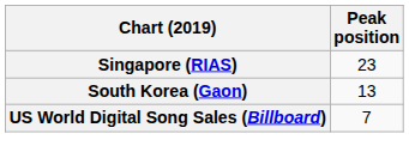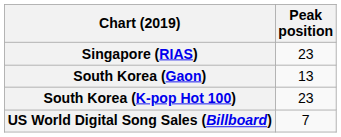+ row: South Korea (K-pop Hot 100) | 23
